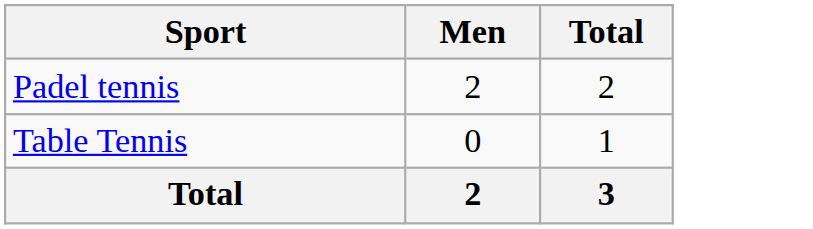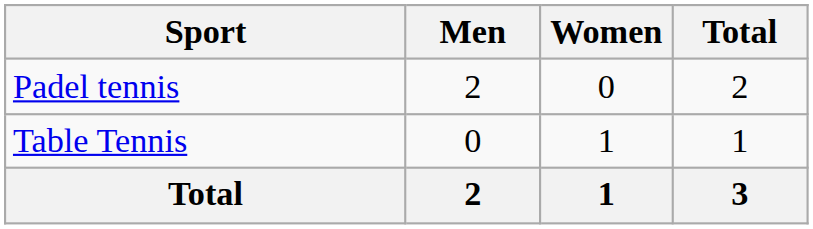+ column: Women | 0 | 1 | 1
